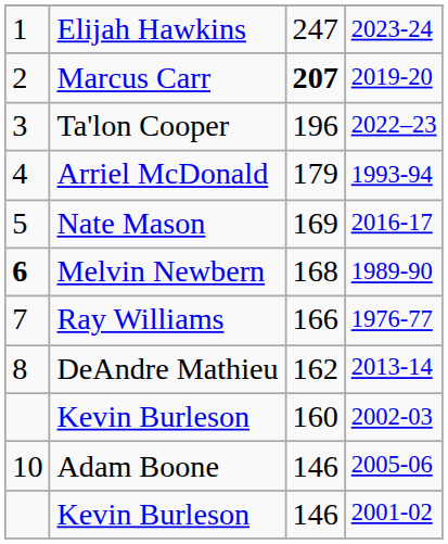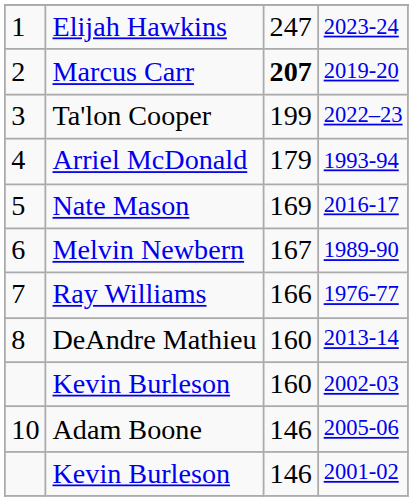Ta'lon Cooper | column 3: 196 -> 199
Melvin Newbern | column 1: bold -> normal
Melvin Newbern | column 3: 168 -> 167
DeAndre Mathieu | column 3: 162 -> 160
